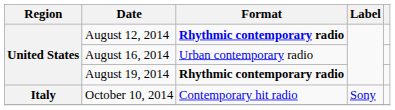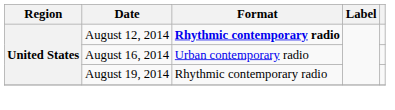August 19, 2014 | Format: bold -> normal
- row: Italy | October 10, 2014 | Contemporary hit radio | Sony
